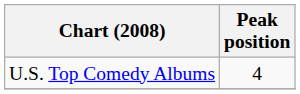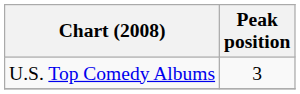U.S. Top Comedy Albums | Peak position: 4 -> 3
